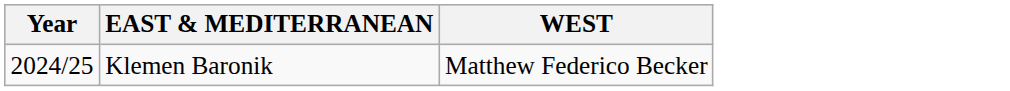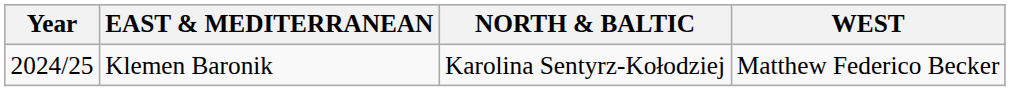+ column: NORTH & BALTIC | Karolina Sentyrz-Kołodziej
